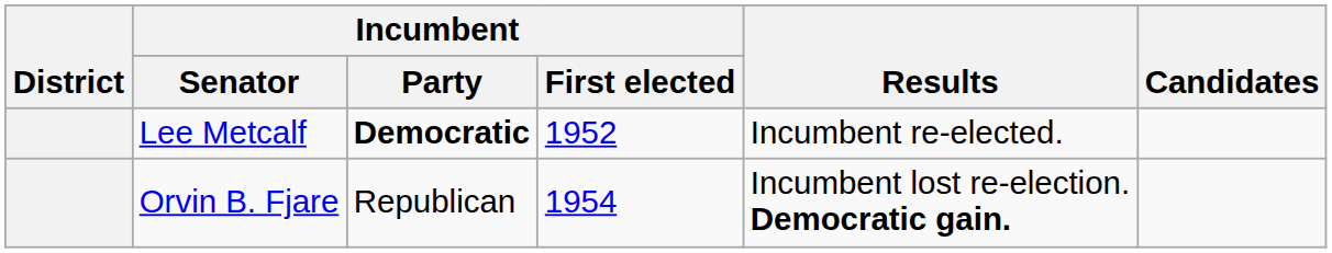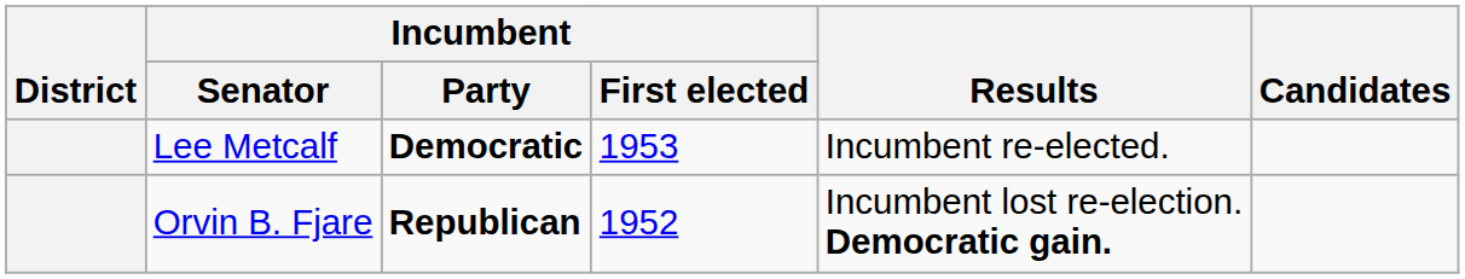Lee Metcalf | Incumbent / First elected: 1952 -> 1953
Orvin B. Fjare | Incumbent / Party: normal -> bold
Orvin B. Fjare | Incumbent / First elected: 1954 -> 1952
